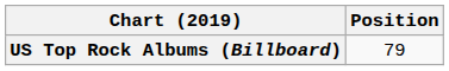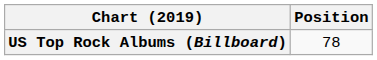US Top Rock Albums (Billboard) | Position: 79 -> 78
